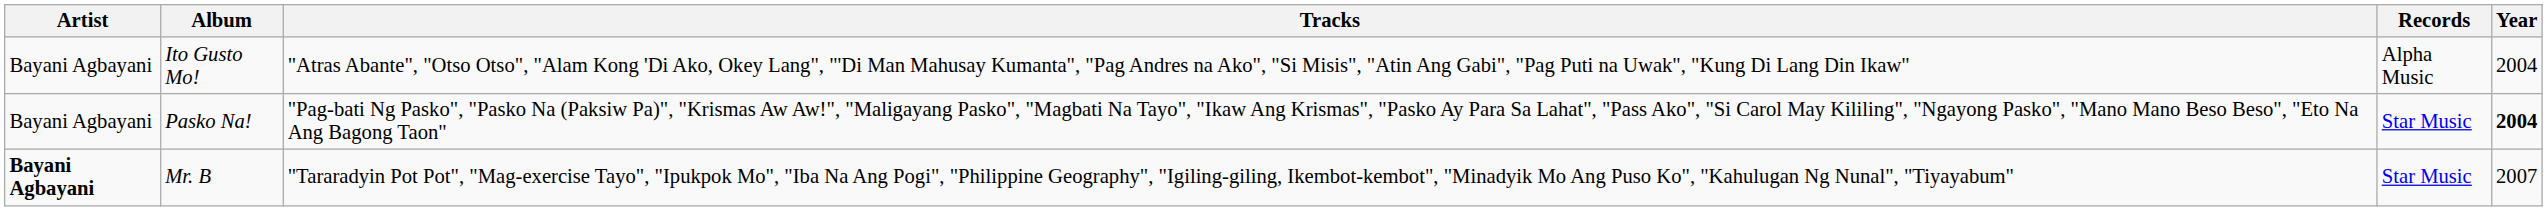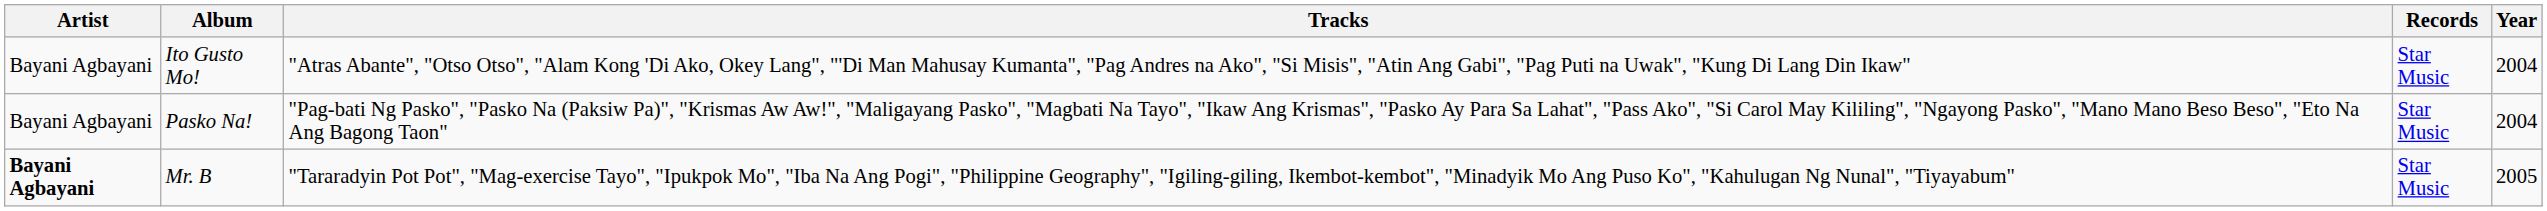Ito Gusto Mo! | Records: Alpha Music -> Star Music
Pasko Na! | Year: bold -> normal
Mr. B | Year: 2007 -> 2005
